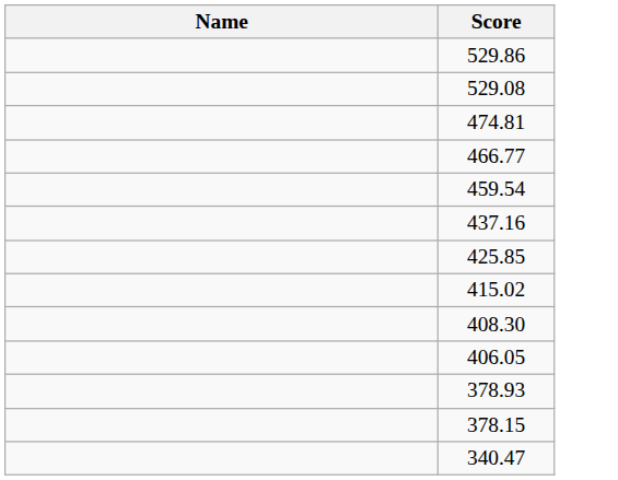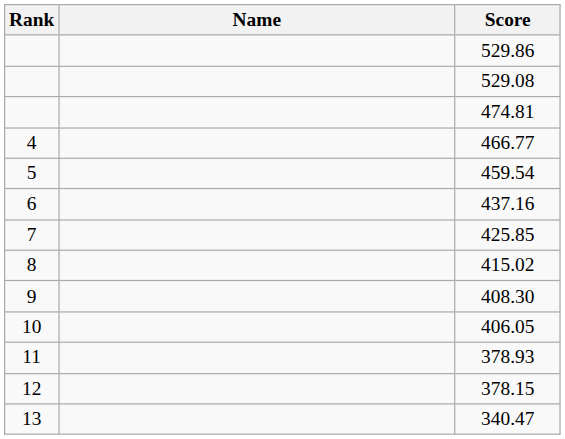+ column: Rank | 4 | 5 | 6 | 7 | 8 | 9 | 10 | 11 | 12 | 13
